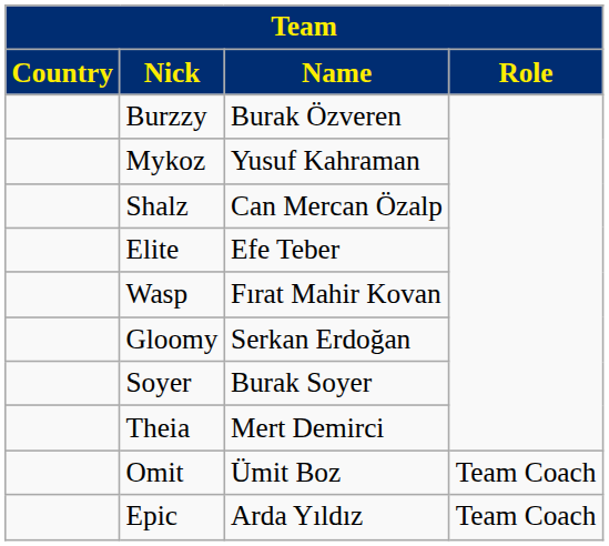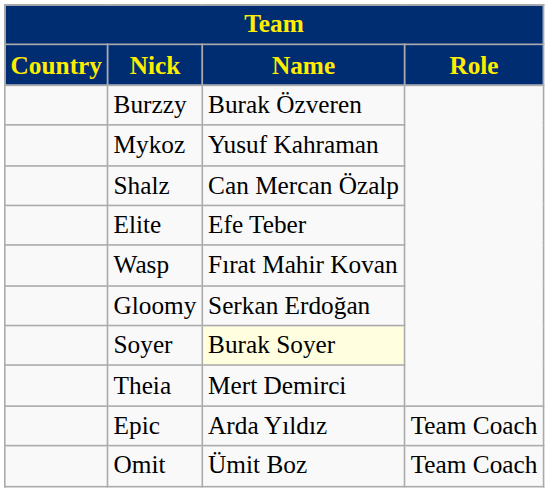Soyer | Name: no background -> lightyellow background
rows swapped: Omit <-> Epic
